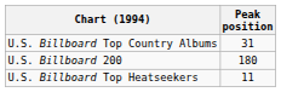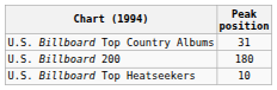U.S. Billboard Top Heatseekers | Peak position: 11 -> 10
